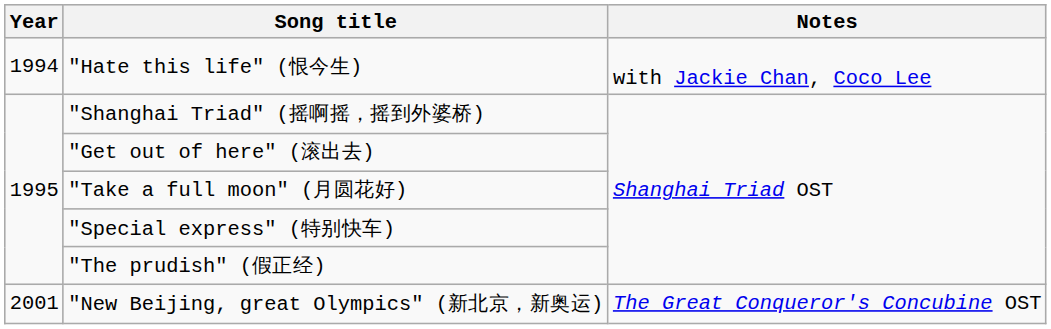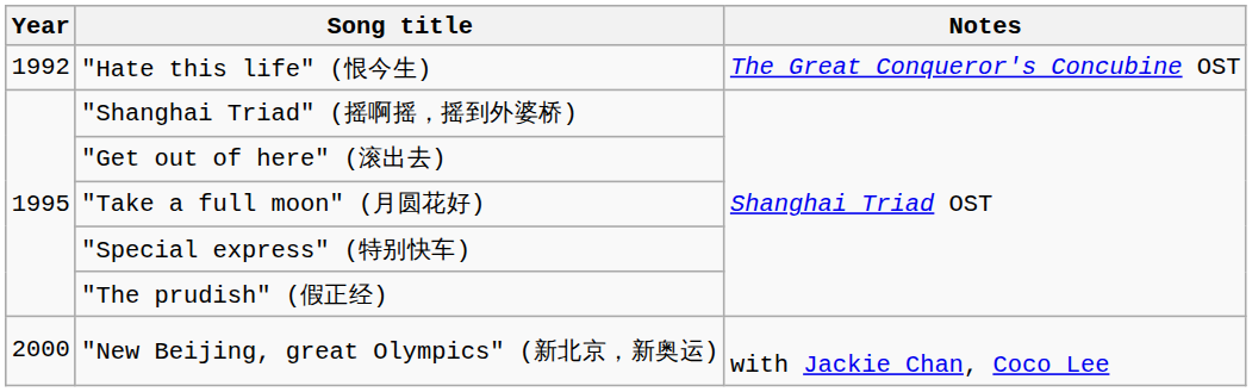"Hate this life" (恨今生) | Year: 1994 -> 1992
"Hate this life" (恨今生) | Notes: with Jackie Chan, Coco Lee -> The Great Conqueror's Concubine OST
"New Beijing, great Olympics" (新北京，新奥运) | Year: 2001 -> 2000
"New Beijing, great Olympics" (新北京，新奥运) | Notes: The Great Conqueror's Concubine OST -> with Jackie Chan, Coco Lee
